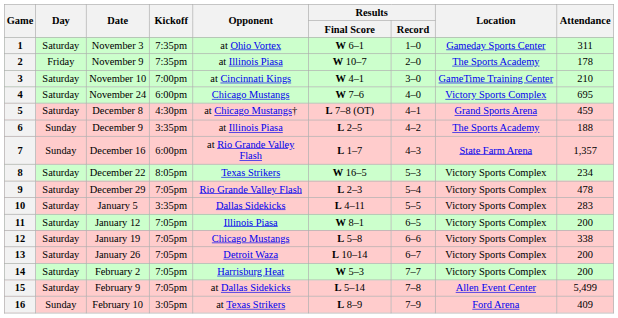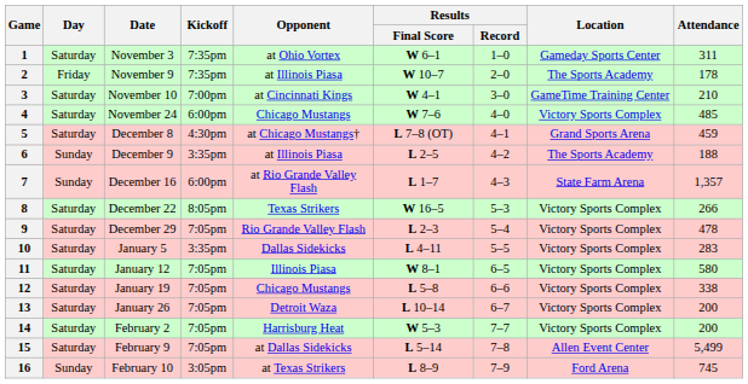4 | Attendance: 695 -> 485
8 | Attendance: 234 -> 266
11 | Attendance: 200 -> 580
16 | Attendance: 409 -> 745
